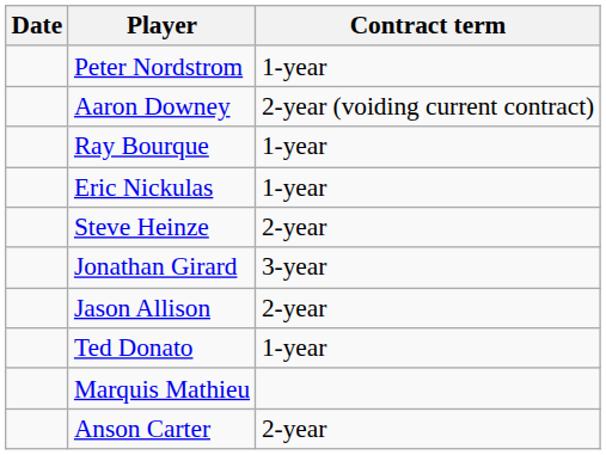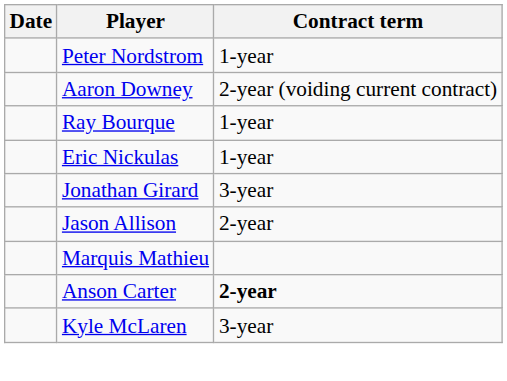- row: Steve Heinze | 2-year
- row: Ted Donato | 1-year
Anson Carter | Contract term: normal -> bold
+ row: Kyle McLaren | 3-year
